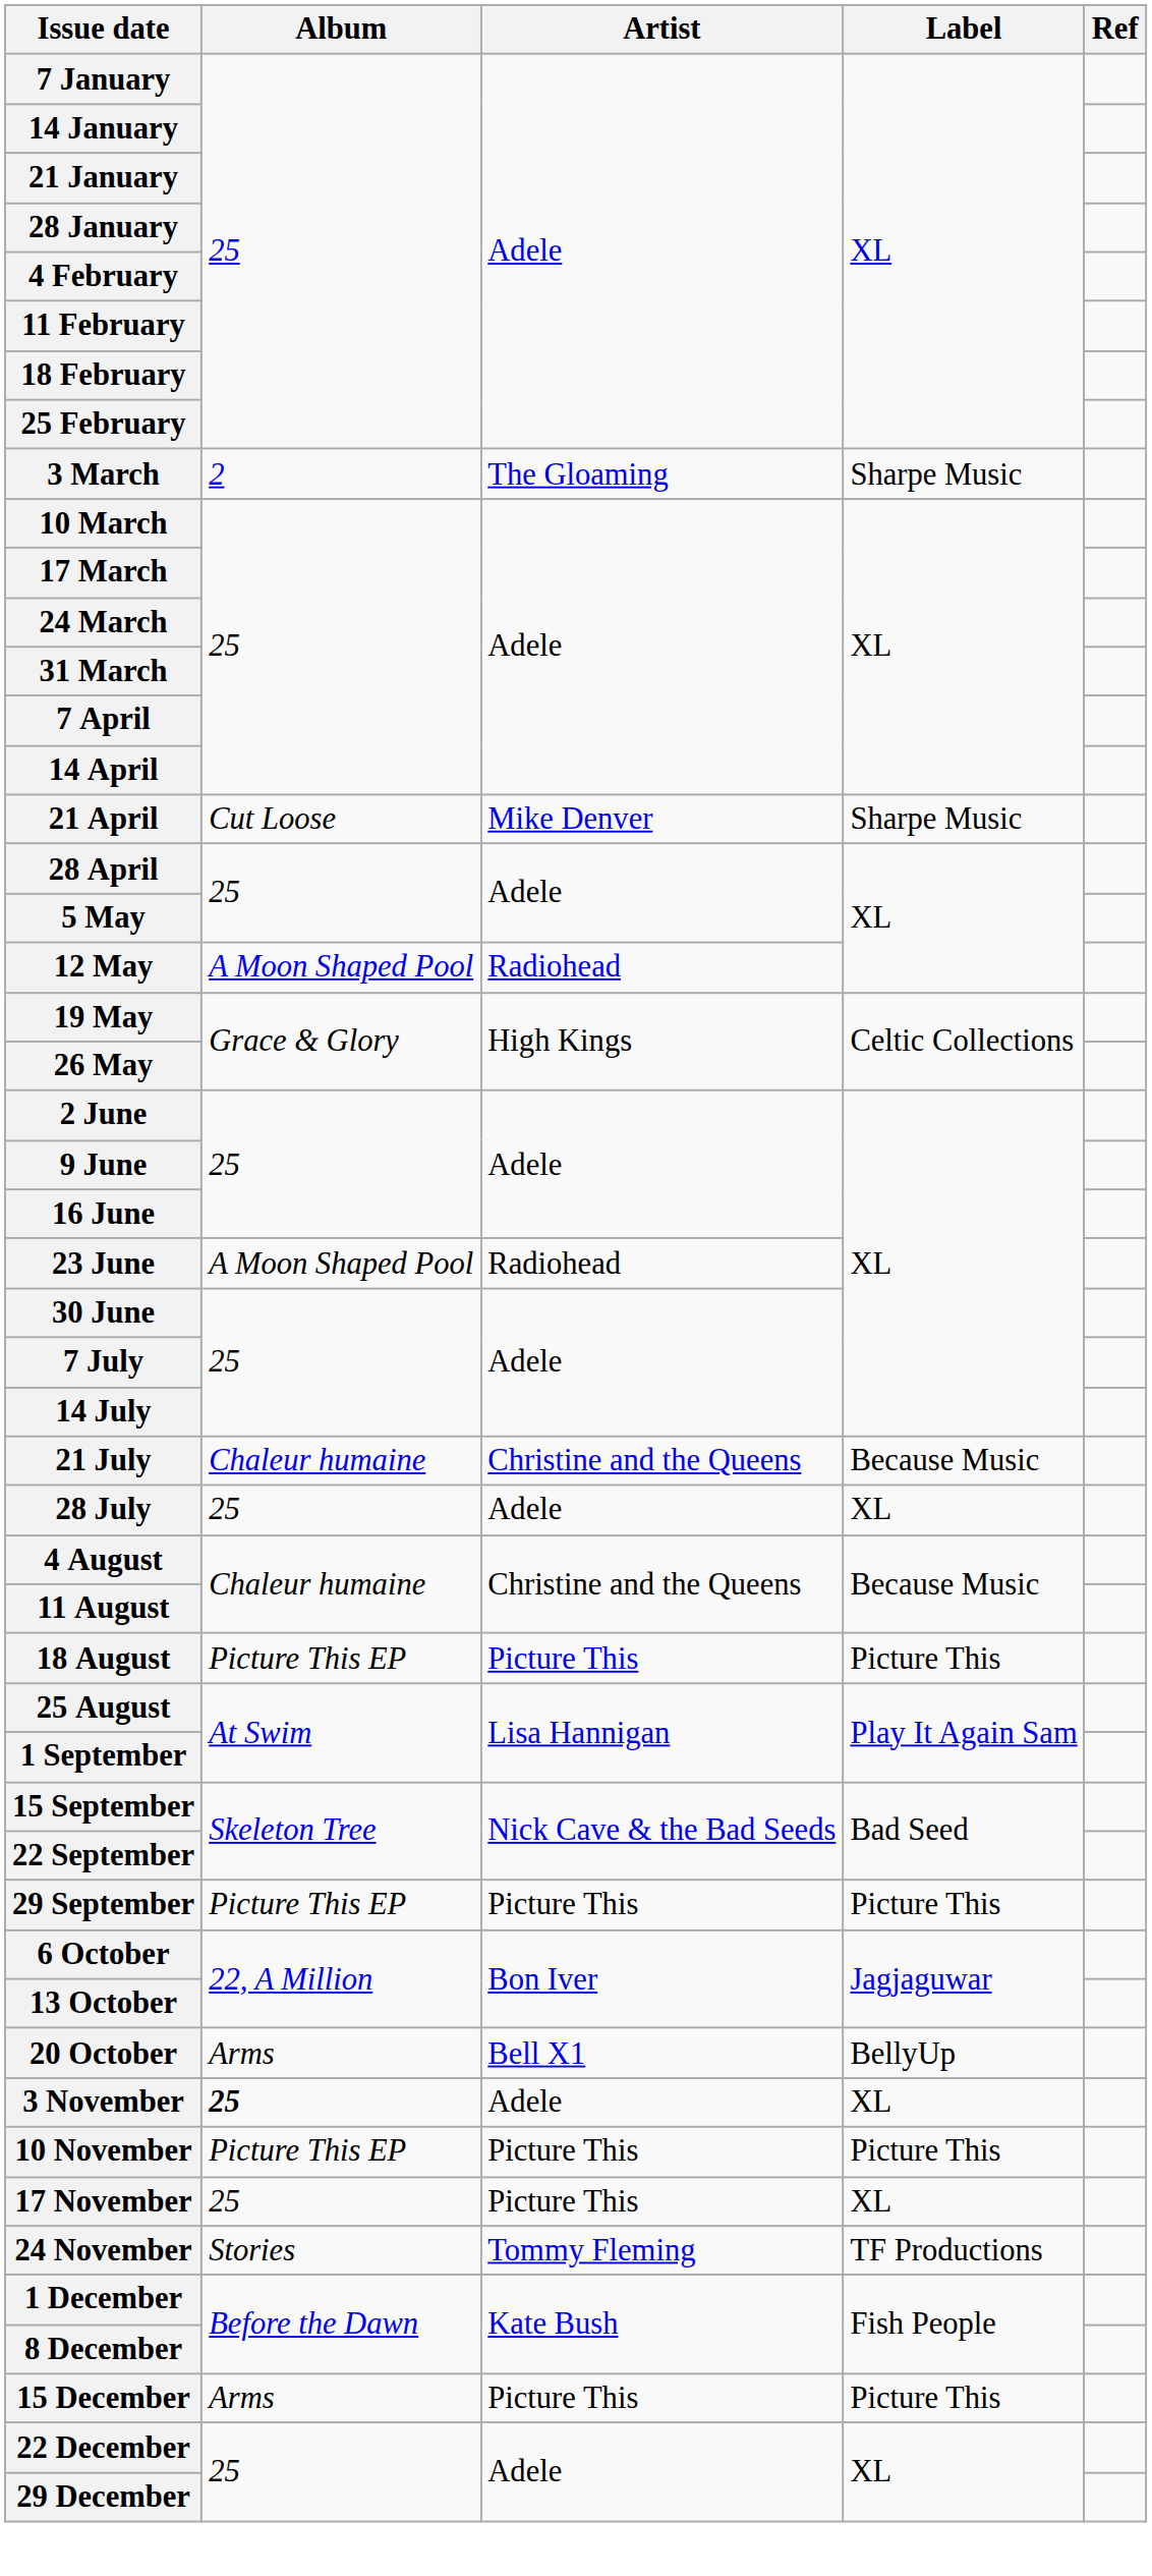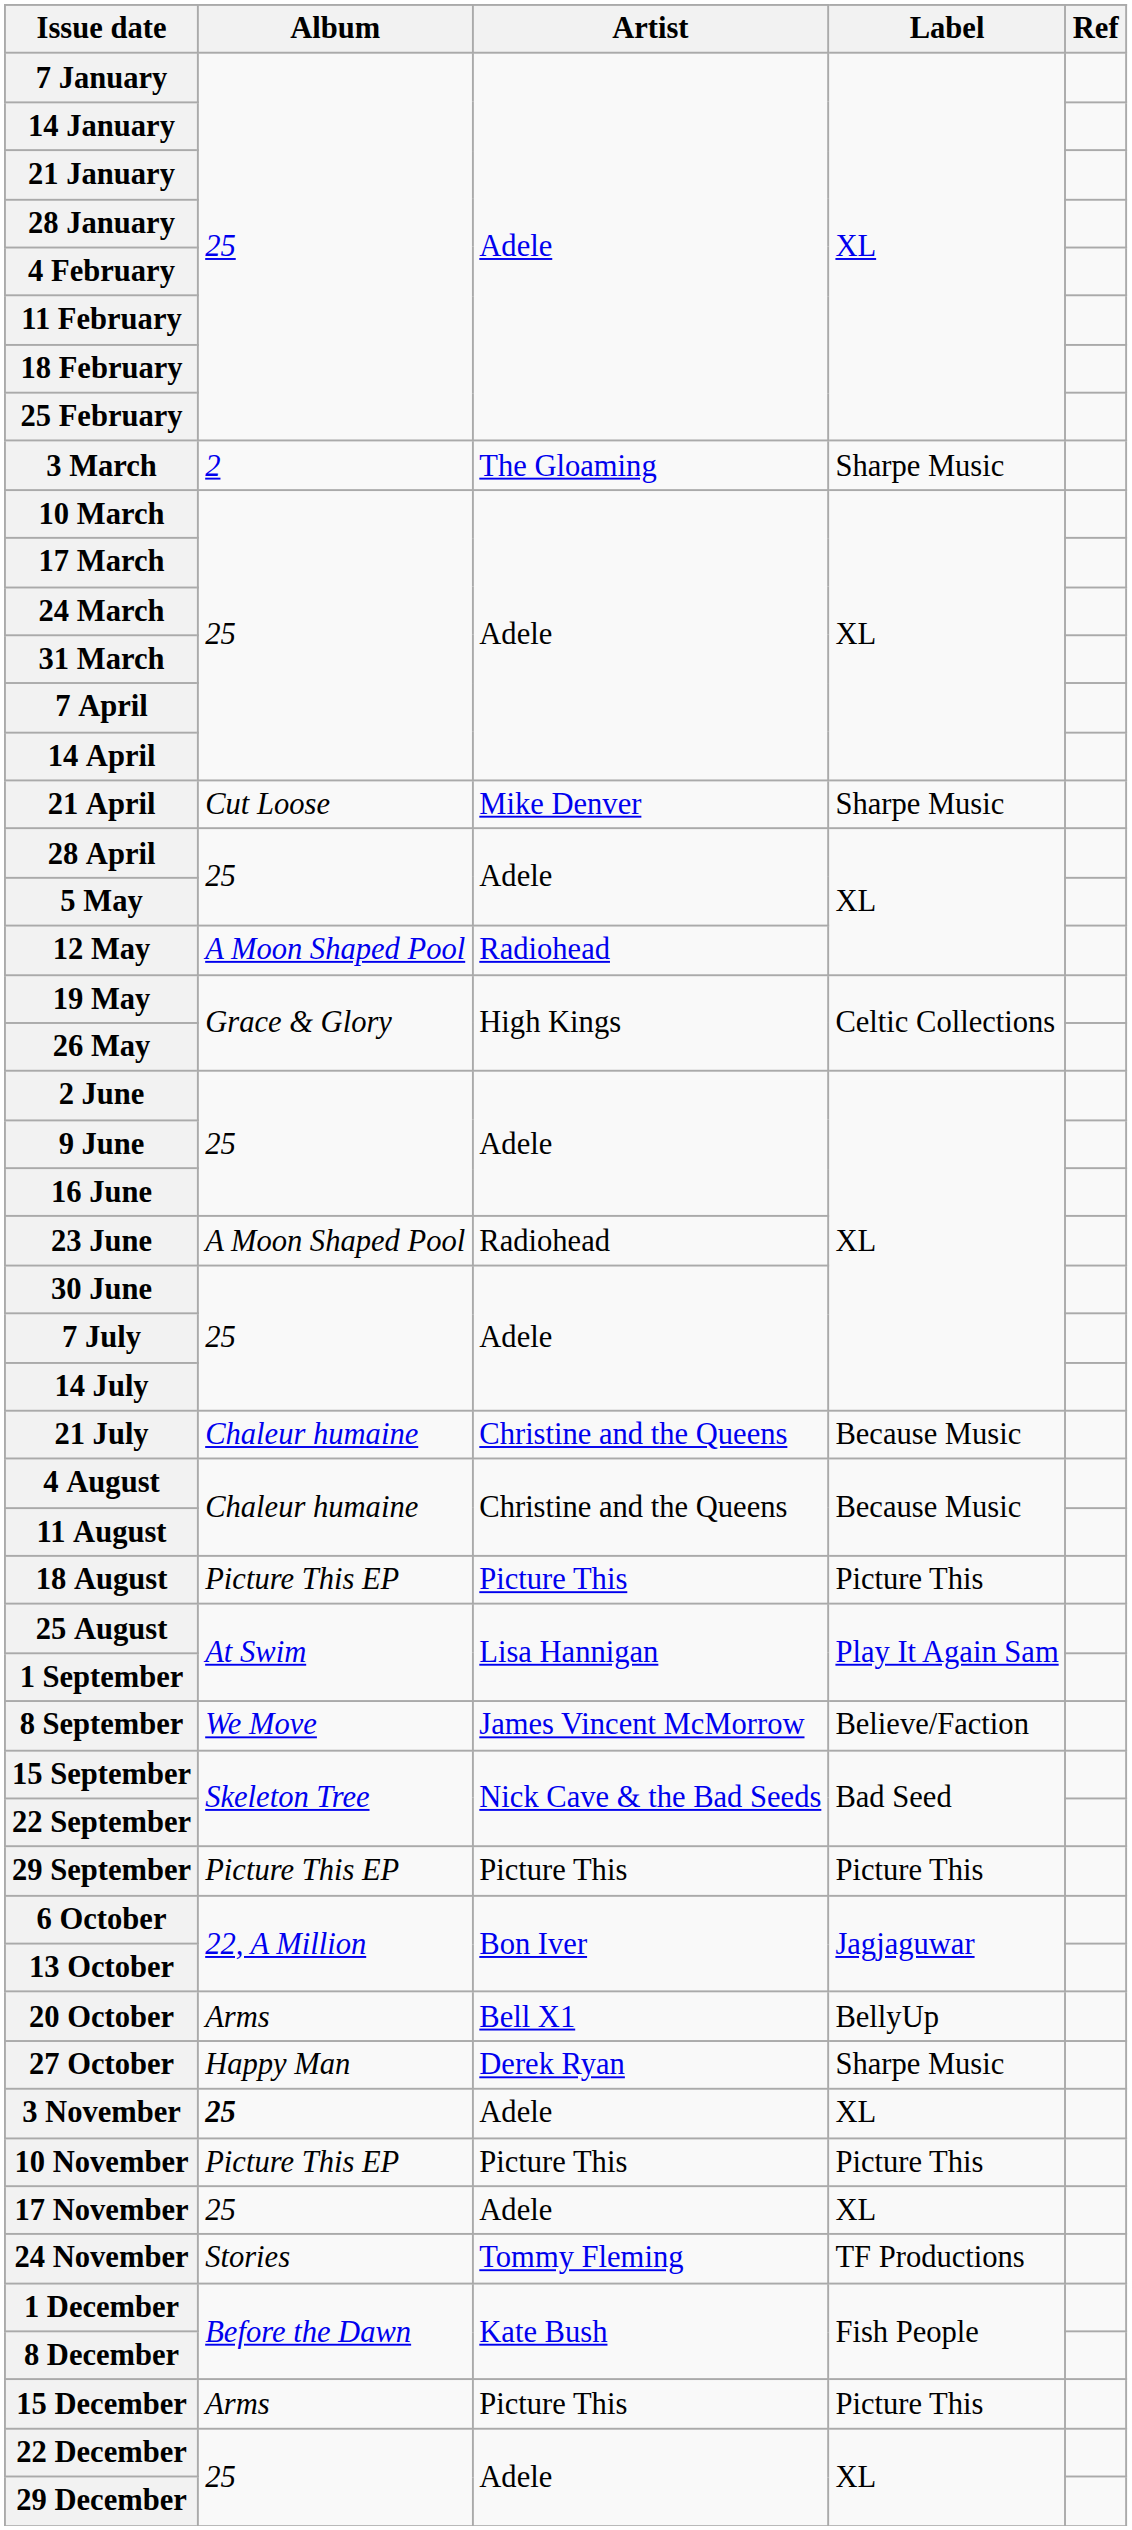- row: 28 July | 25 | Adele | XL
+ row: 8 September | We Move | James Vincent McMorrow | Believe/Faction
+ row: 27 October | Happy Man | Derek Ryan | Sharpe Music
17 November | Artist: Picture This -> Adele
